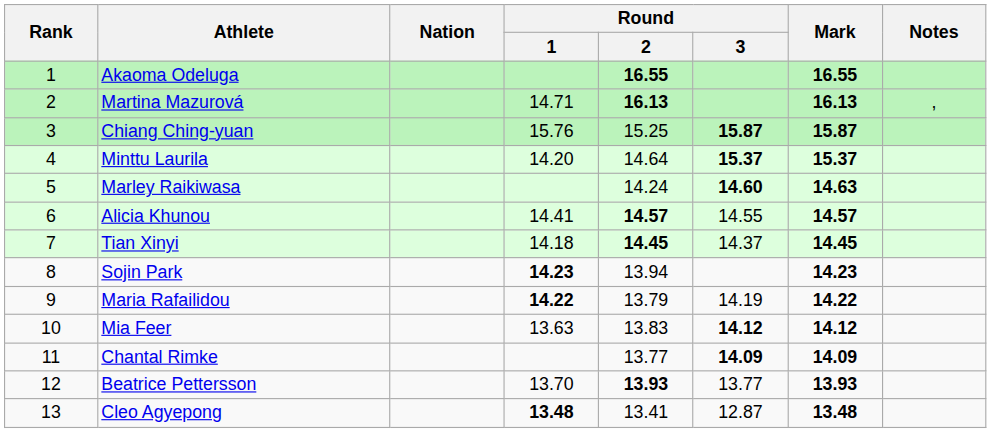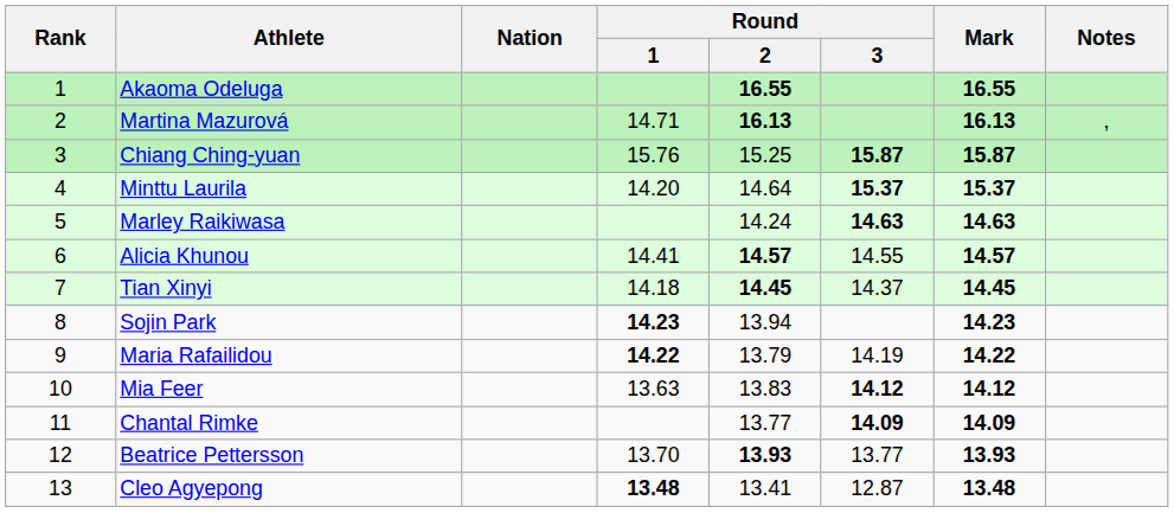Marley Raikiwasa | Round / 3: 14.60 -> 14.63
